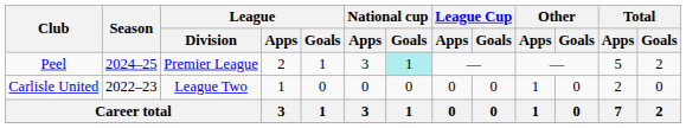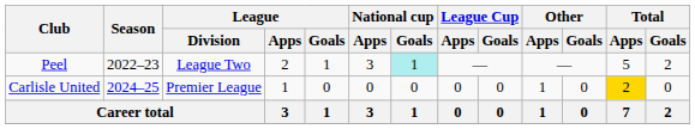Peel | Season: 2024–25 -> 2022–23
Peel | League / Division: Premier League -> League Two
Carlisle United | Season: 2022–23 -> 2024–25
Carlisle United | League / Division: League Two -> Premier League
Carlisle United | Total / Apps: no background -> gold background
